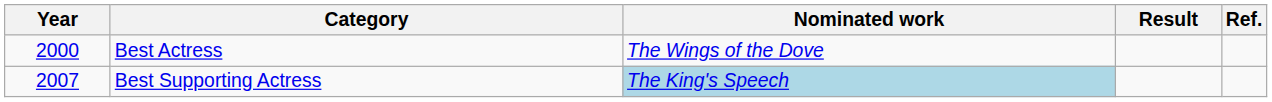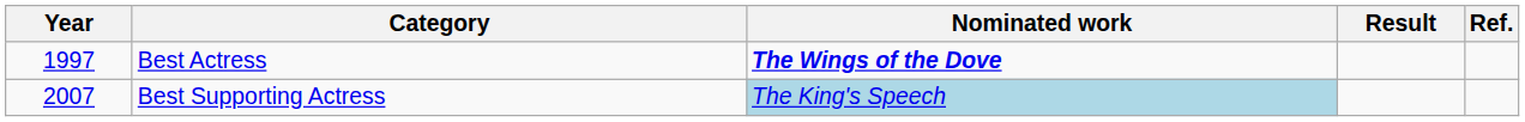Best Actress | Year: 2000 -> 1997
Best Actress | Nominated work: normal -> bold
